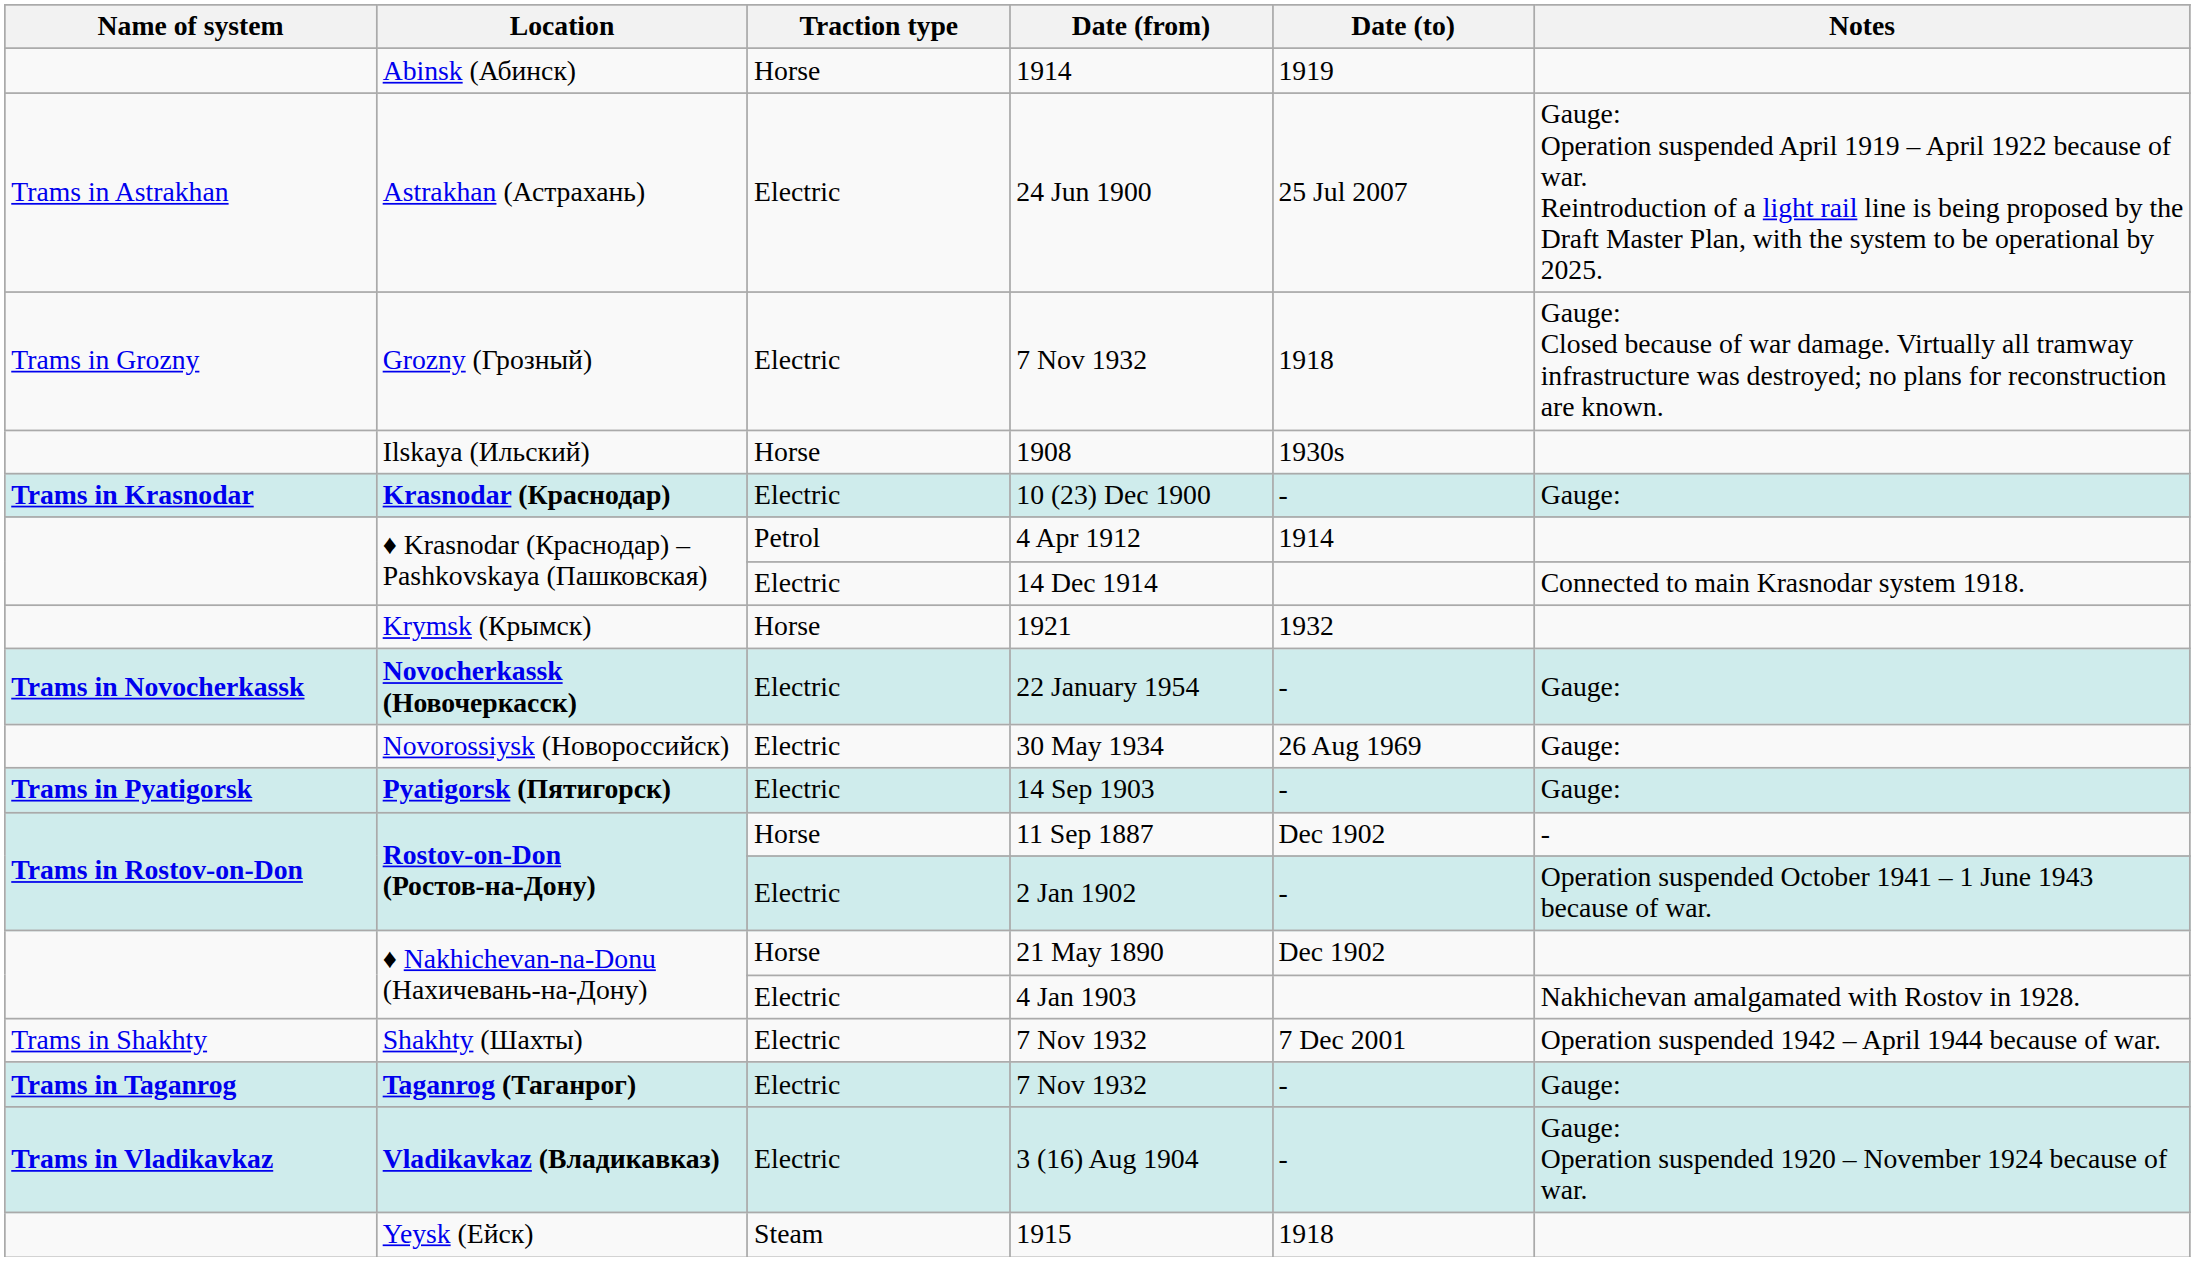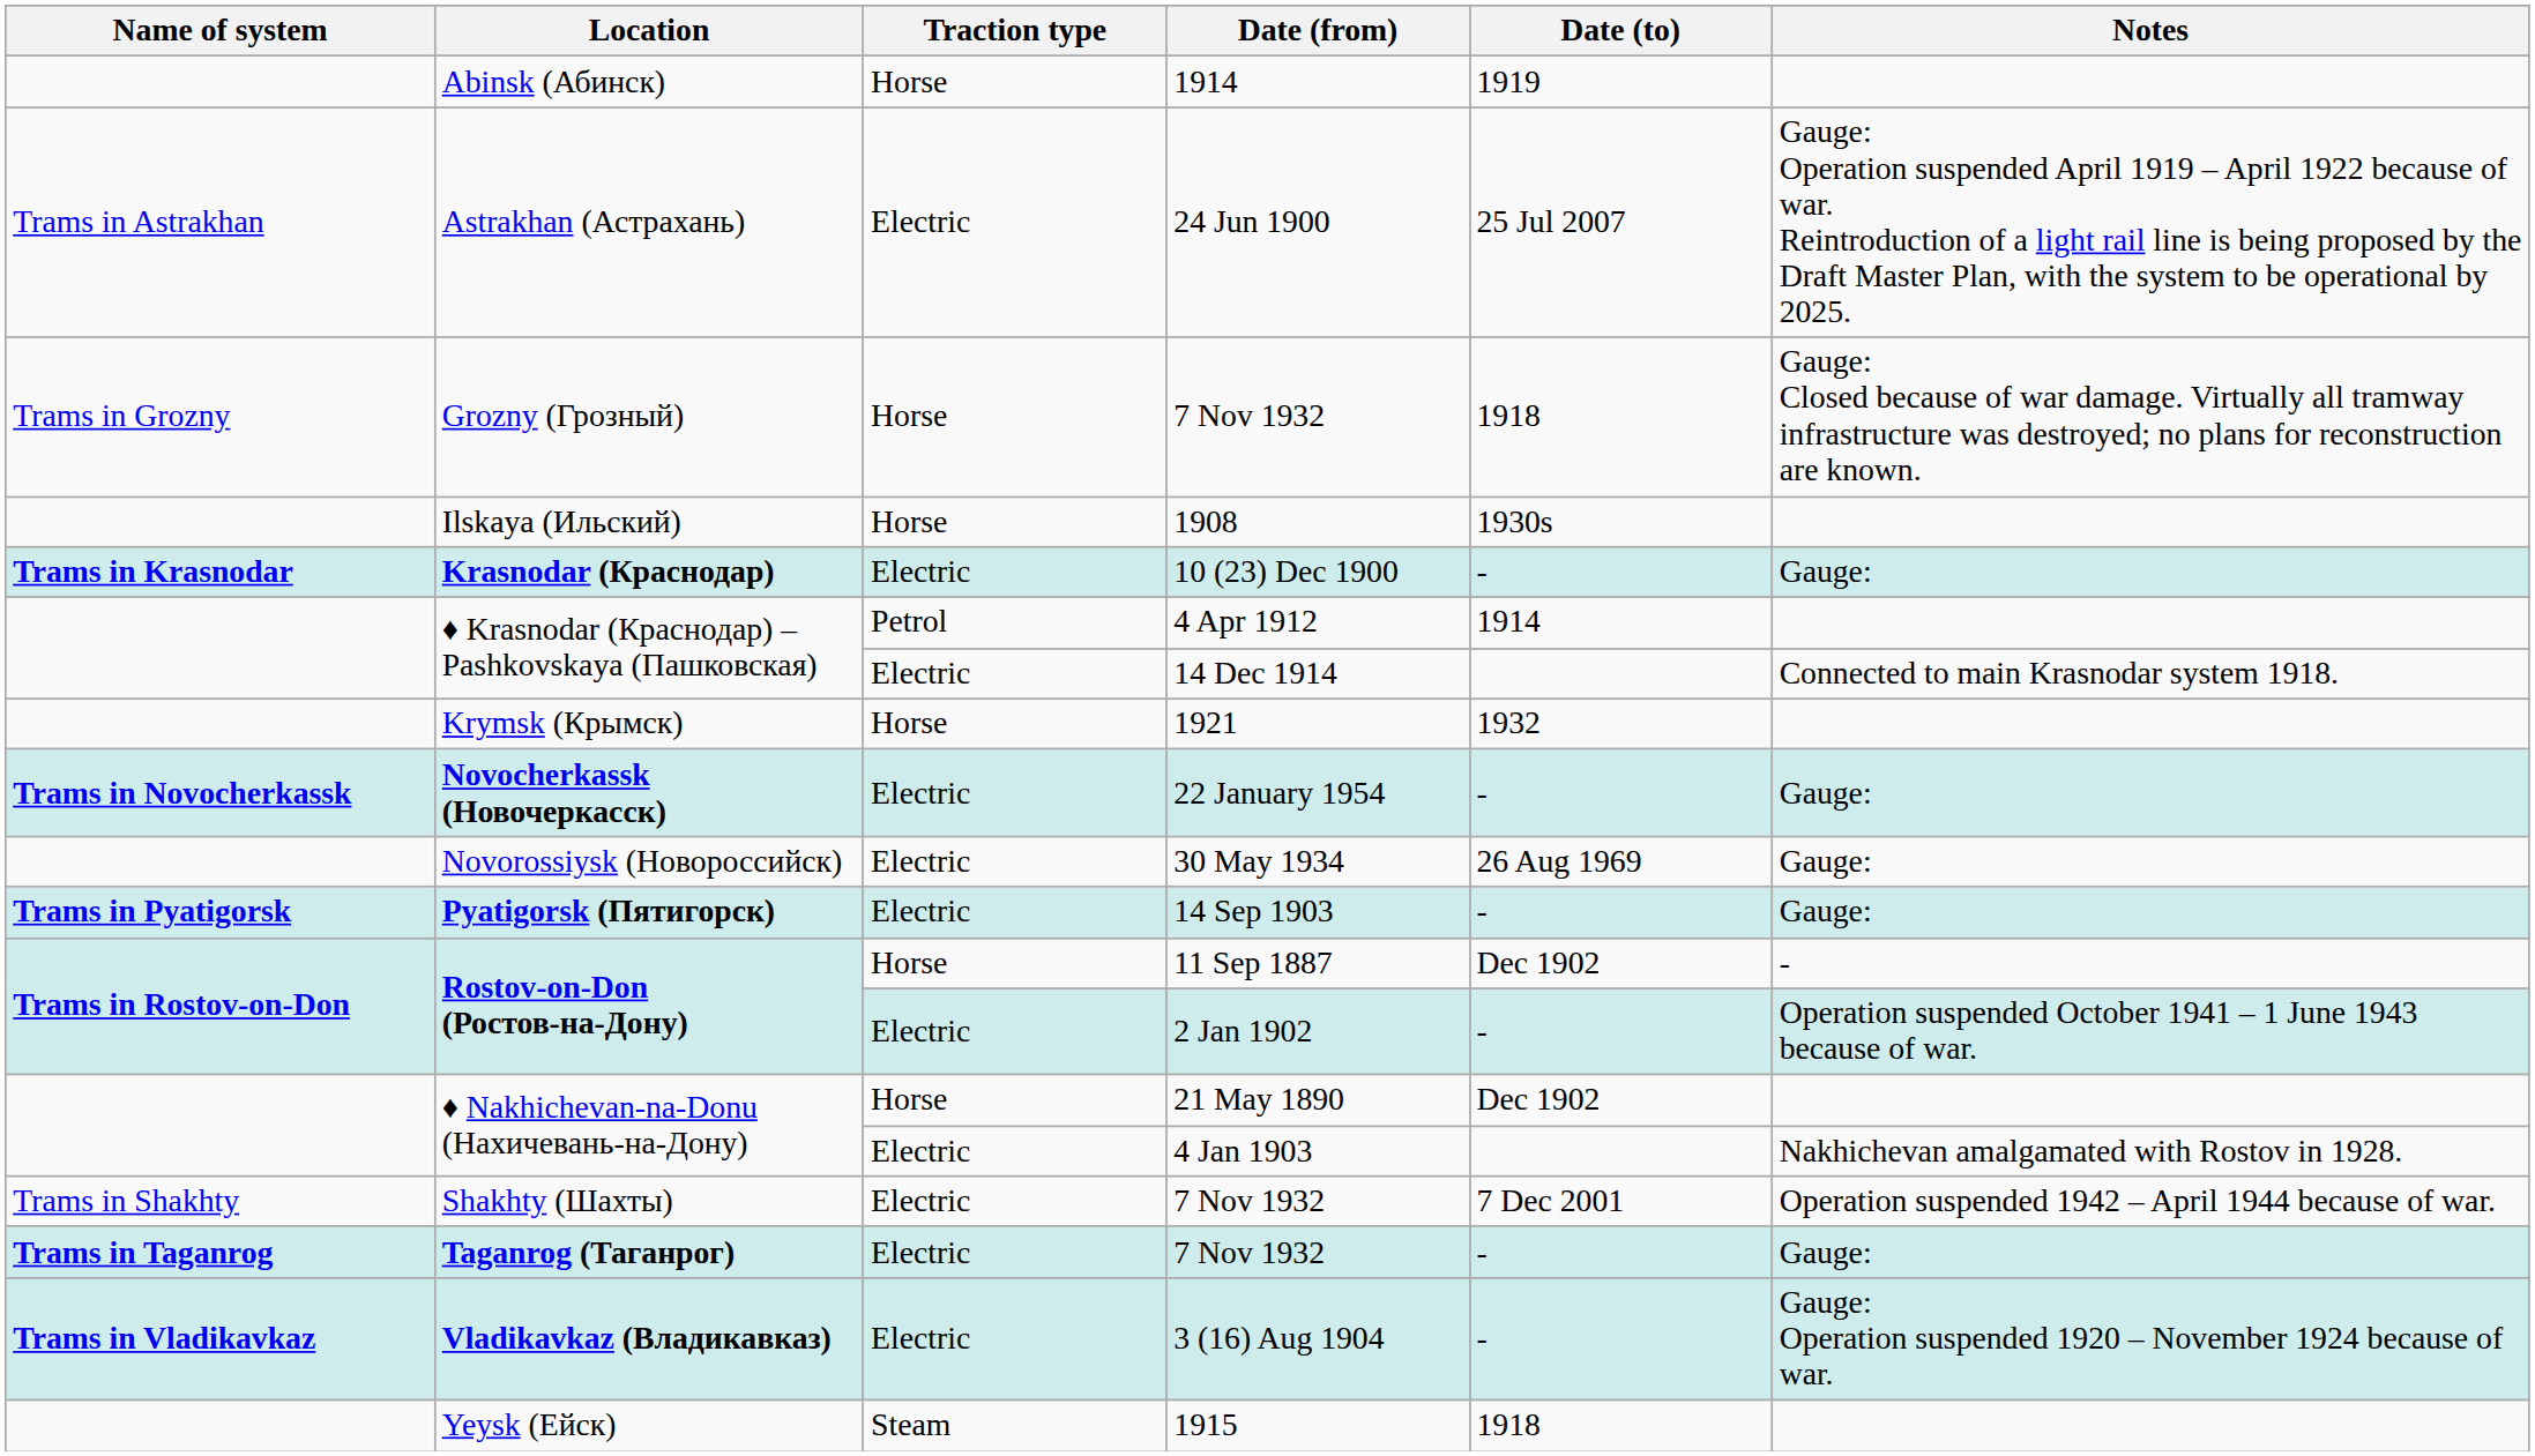Grozny (Грозный) / 7 Nov 1932 | Traction type: Electric -> Horse
